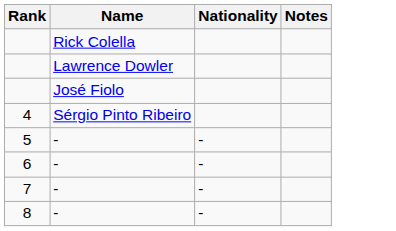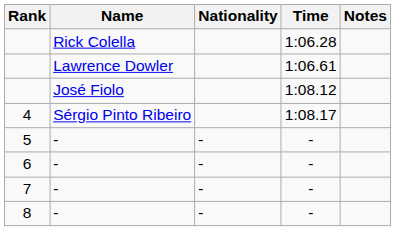+ column: Time | 1:06.28 | 1:06.61 | 1:08.12 | 1:08.17 | - | - | - | -
